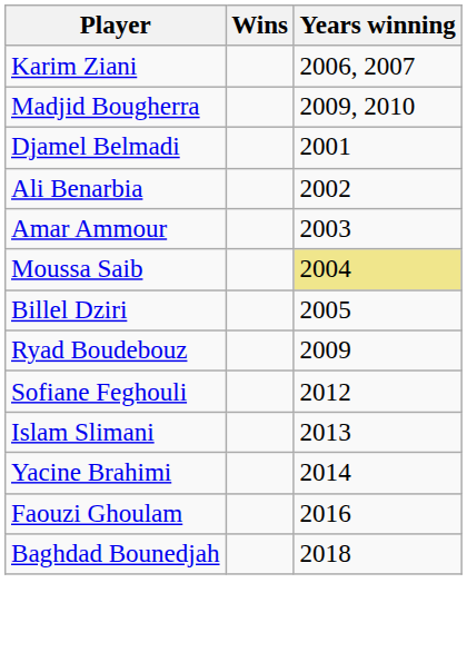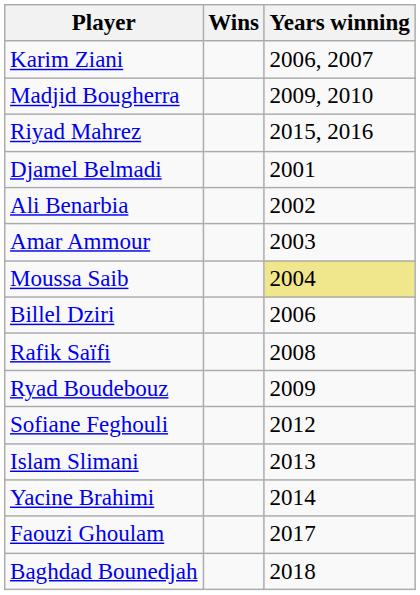+ row: Riyad Mahrez | 2015, 2016
Billel Dziri | Years winning: 2005 -> 2006
+ row: Rafik Saïfi | 2008
Faouzi Ghoulam | Years winning: 2016 -> 2017
